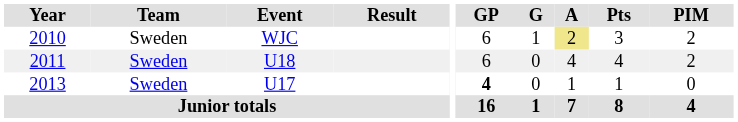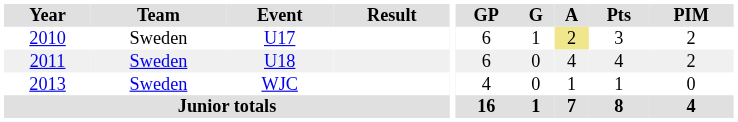2010 | Event: WJC -> U17
2013 | Event: U17 -> WJC
2013 | GP: bold -> normal
